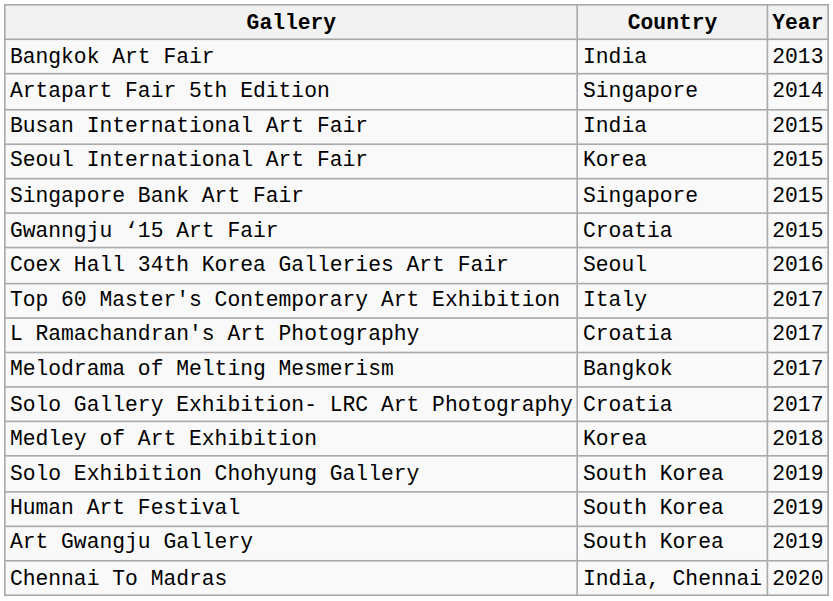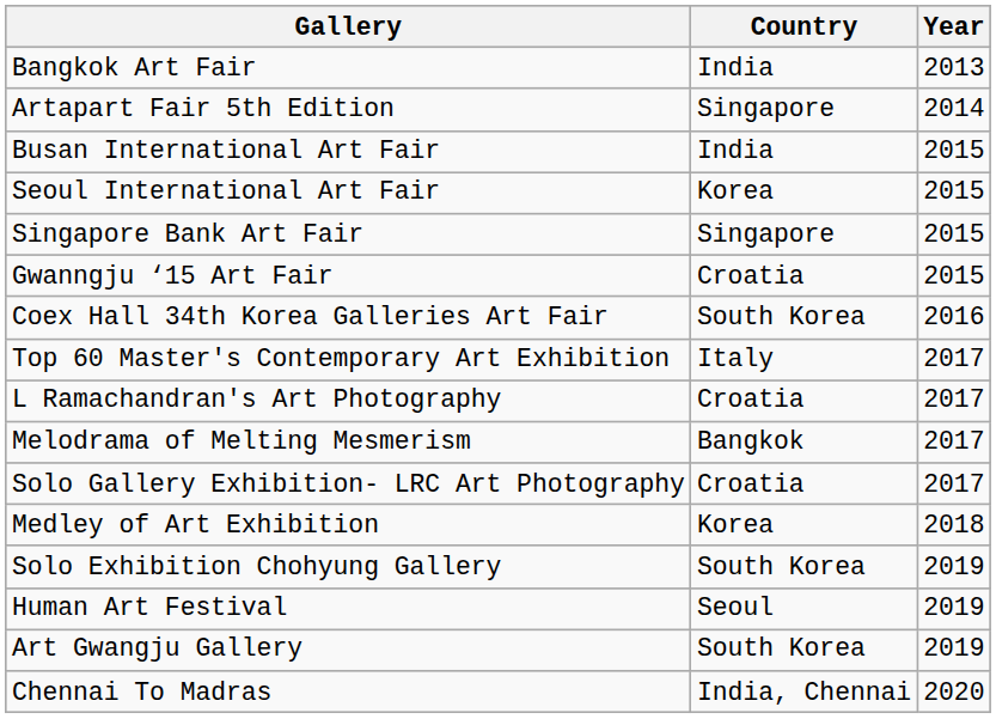Coex Hall 34th Korea Galleries Art Fair | Country: Seoul -> South Korea
Human Art Festival | Country: South Korea -> Seoul
